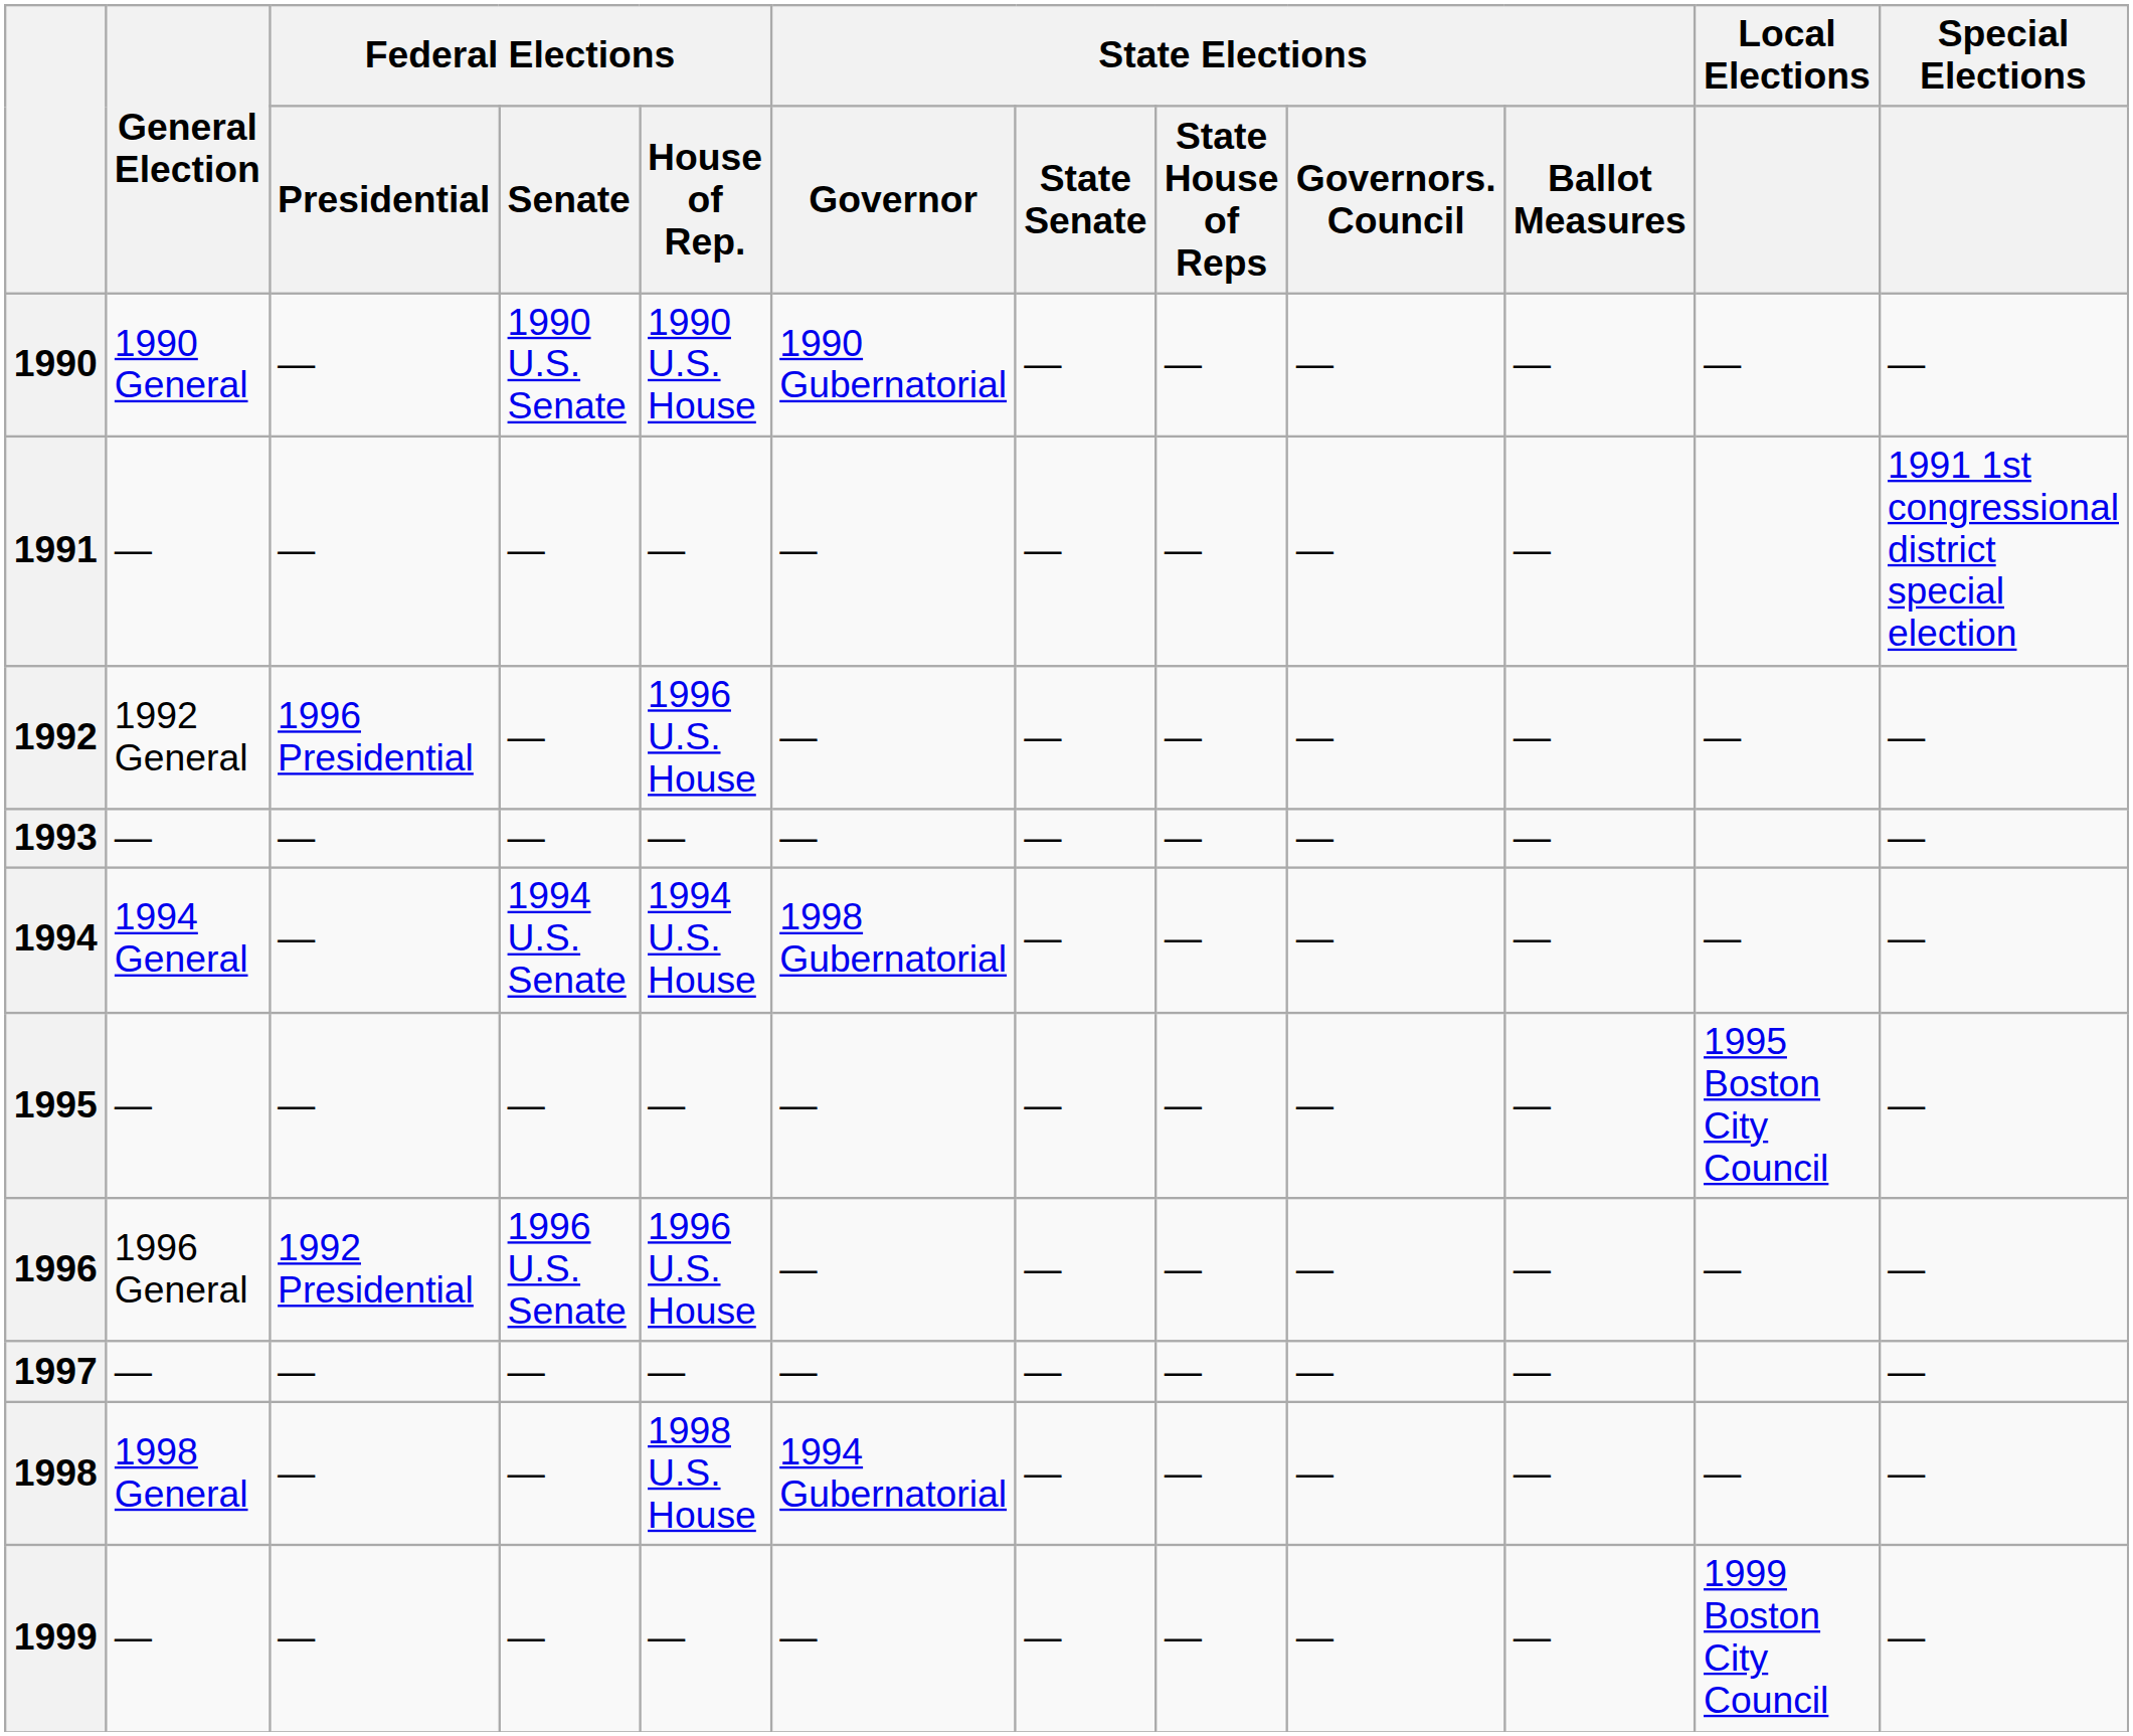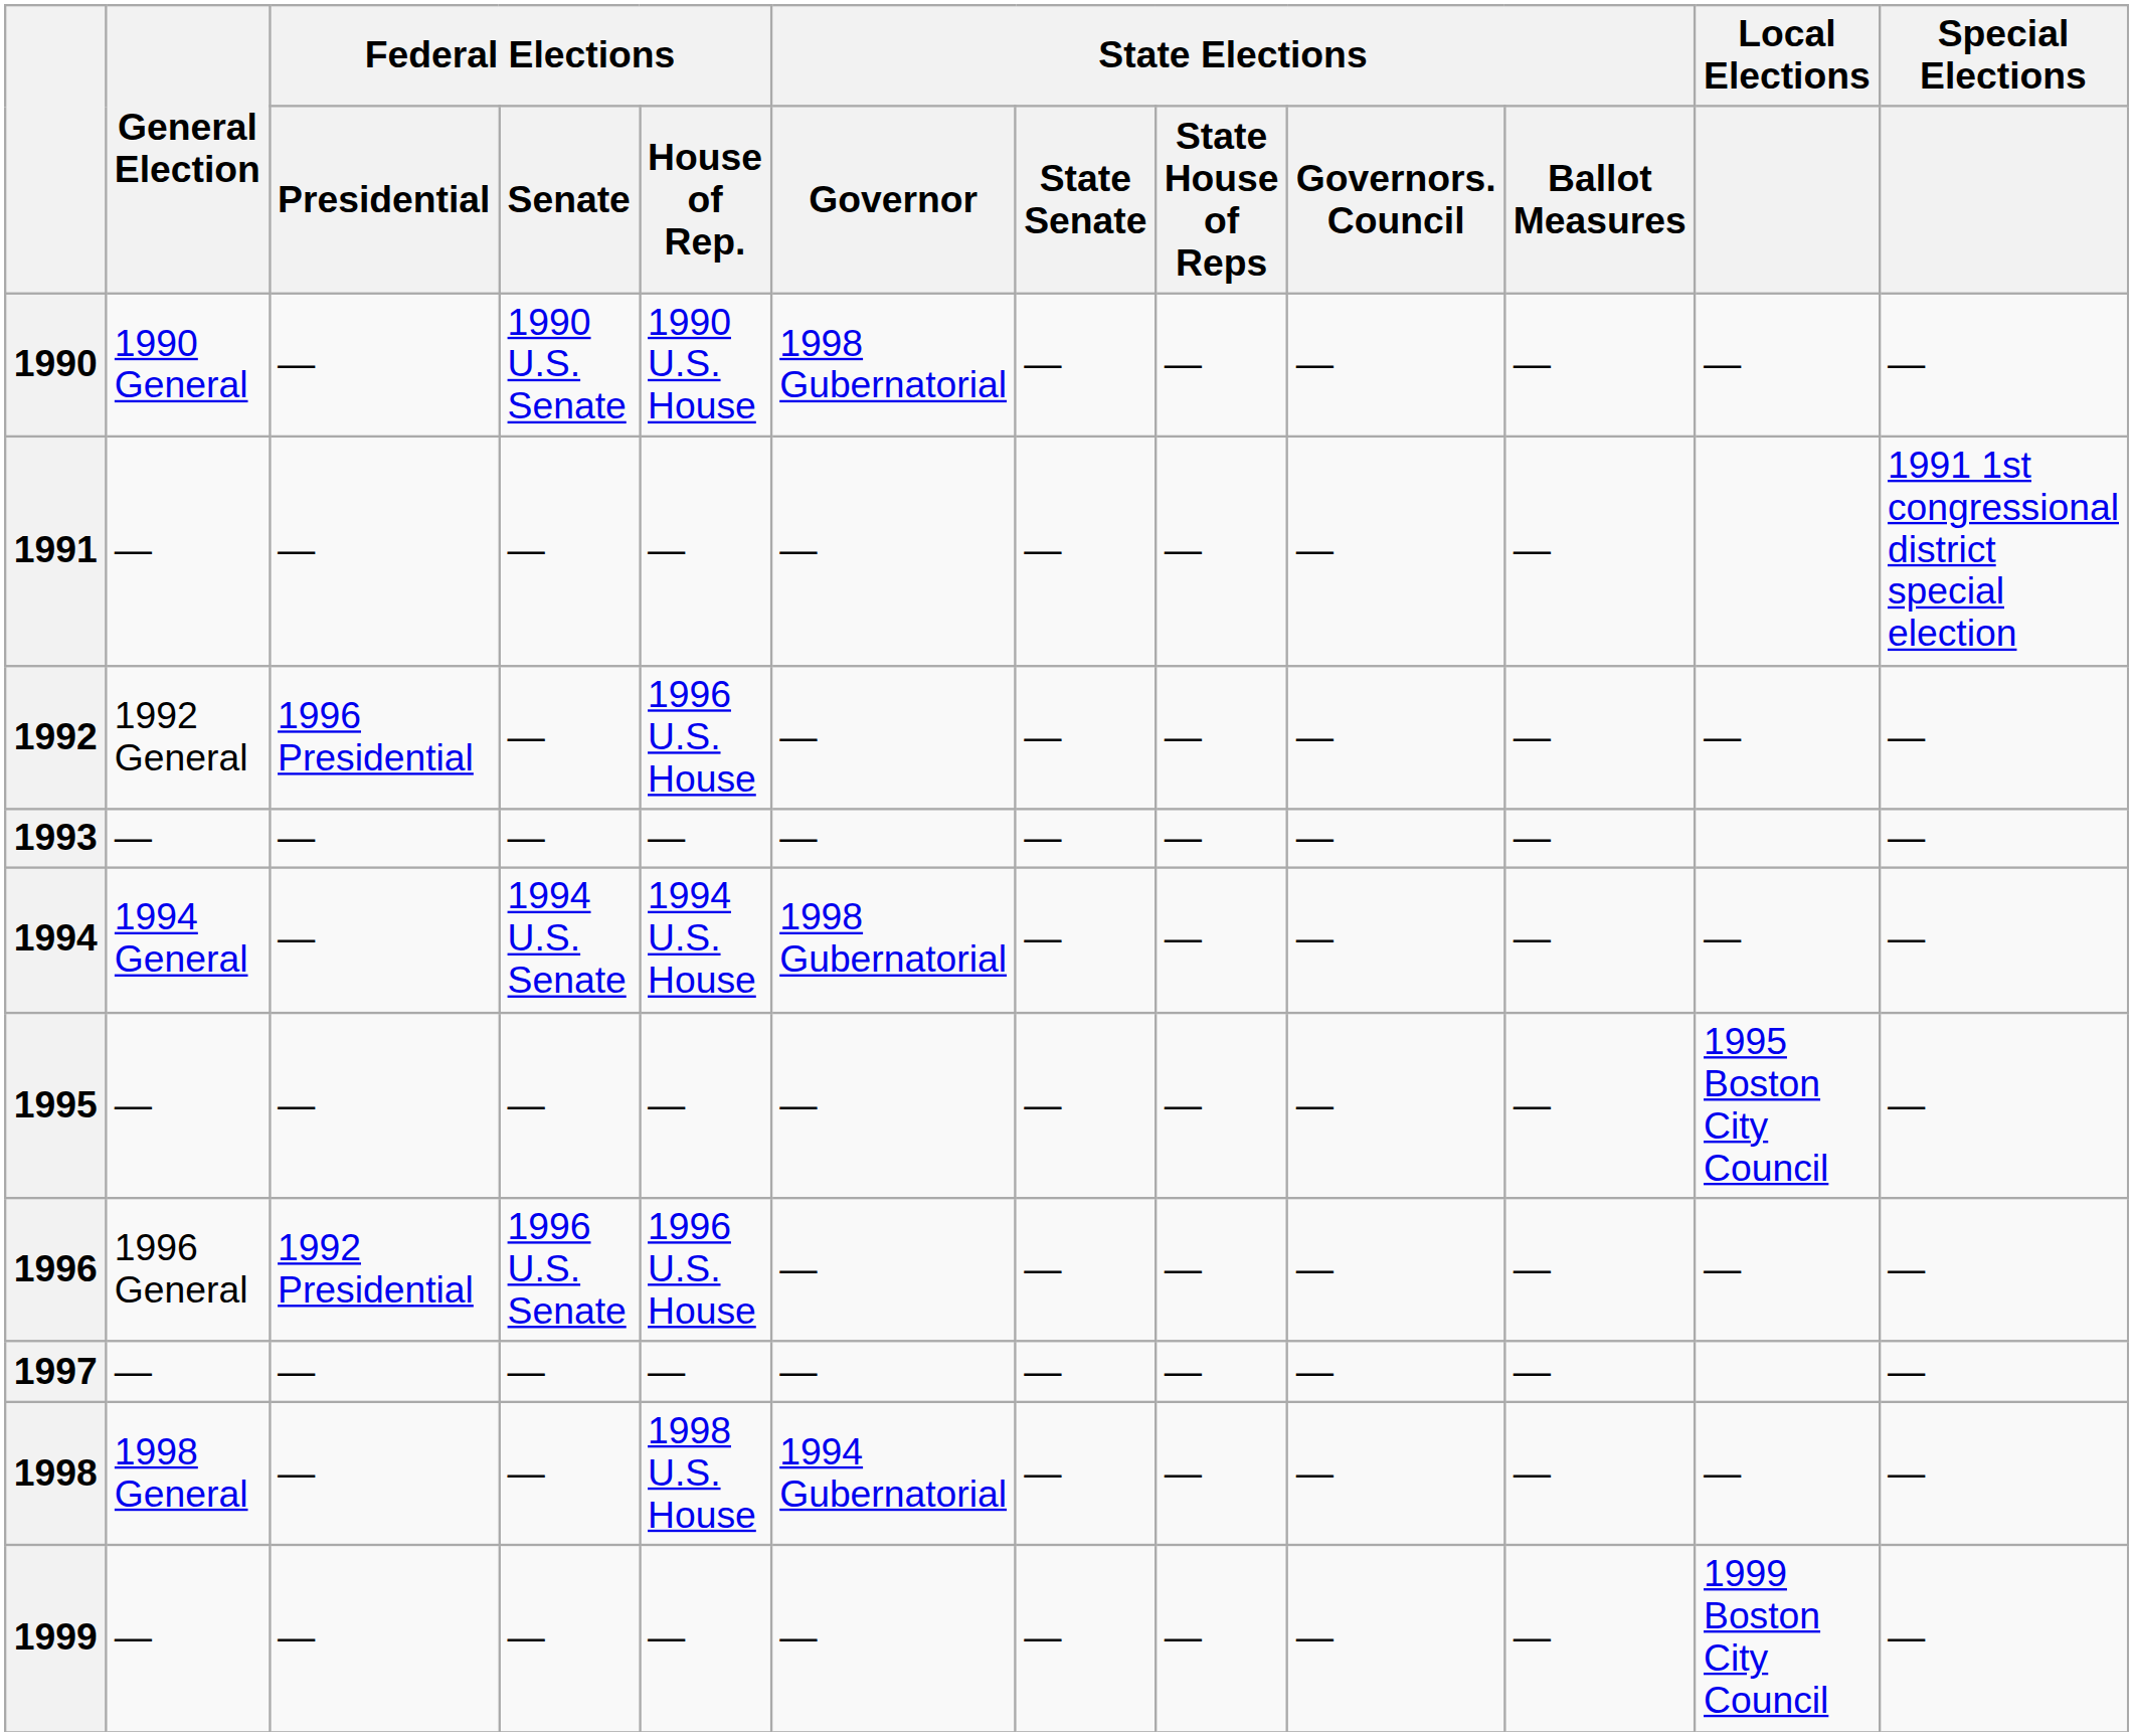1990 | State Elections / Governor: 1990 Gubernatorial -> 1998 Gubernatorial
